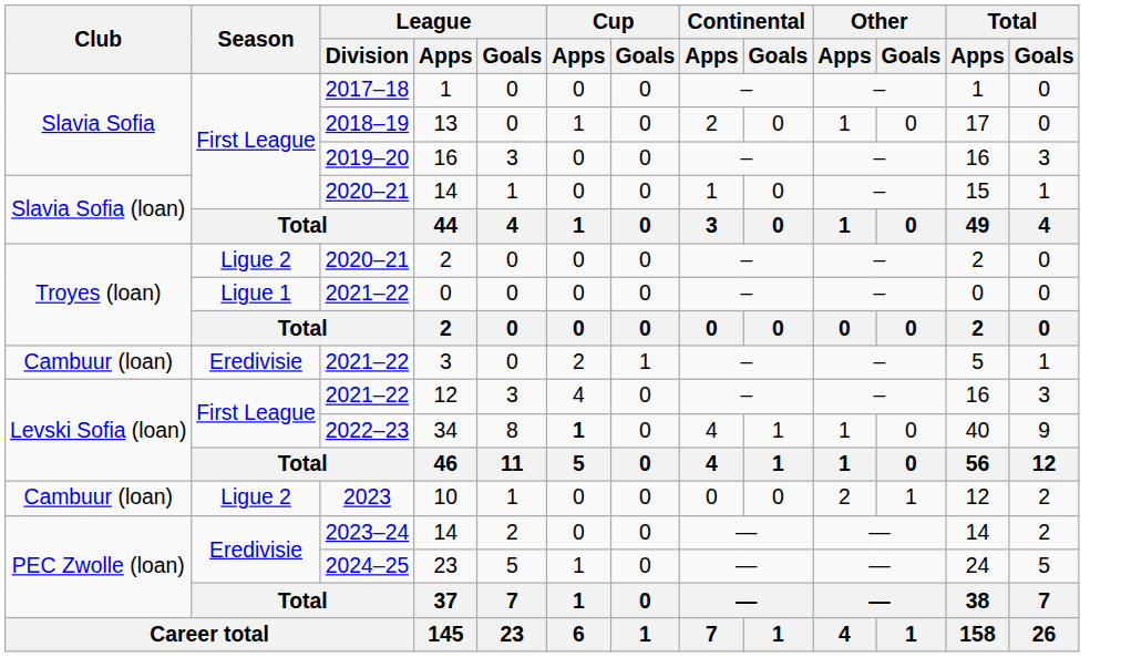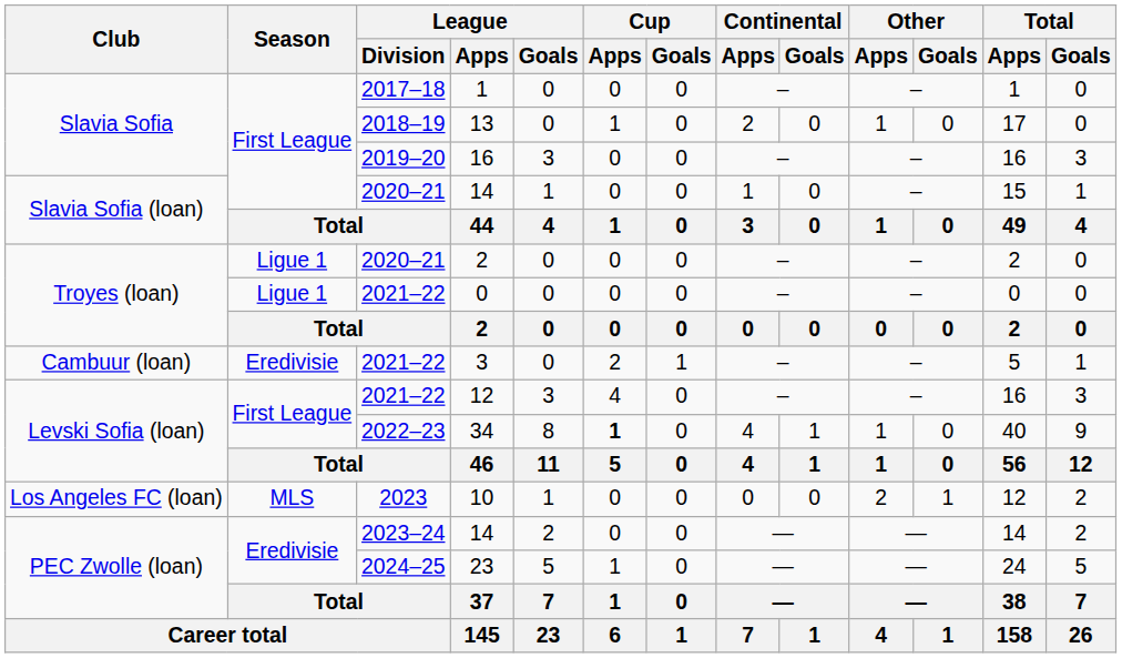2020–21 / 2 | Season: Ligue 2 -> Ligue 1
10 | Club: Cambuur (loan) -> Los Angeles FC (loan)
10 | Season: Ligue 2 -> MLS
